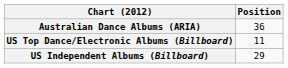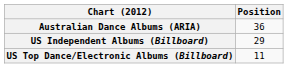rows swapped: US Top Dance/Electronic Albums (Billboard) <-> US Independent Albums (Billboard)
